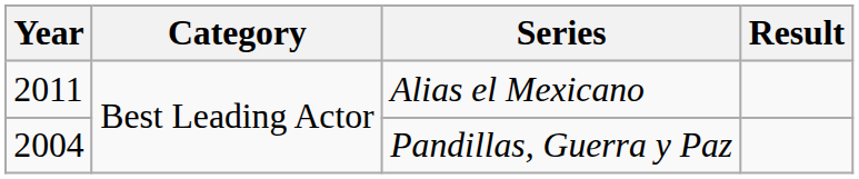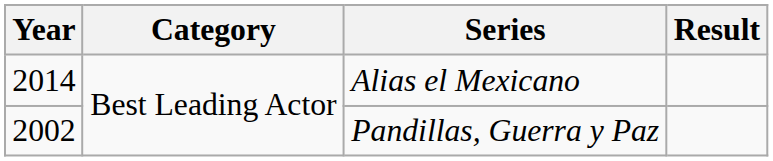Alias el Mexicano | Year: 2011 -> 2014
Pandillas, Guerra y Paz | Year: 2004 -> 2002
